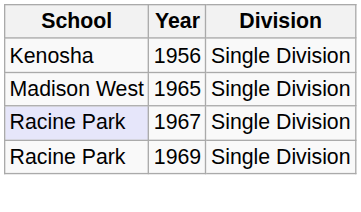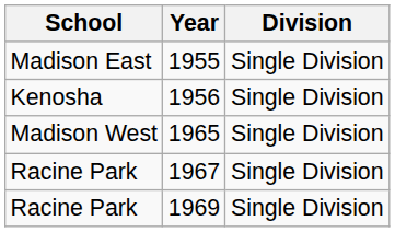+ row: Madison East | 1955 | Single Division
1967 | School: lavender background -> no background
